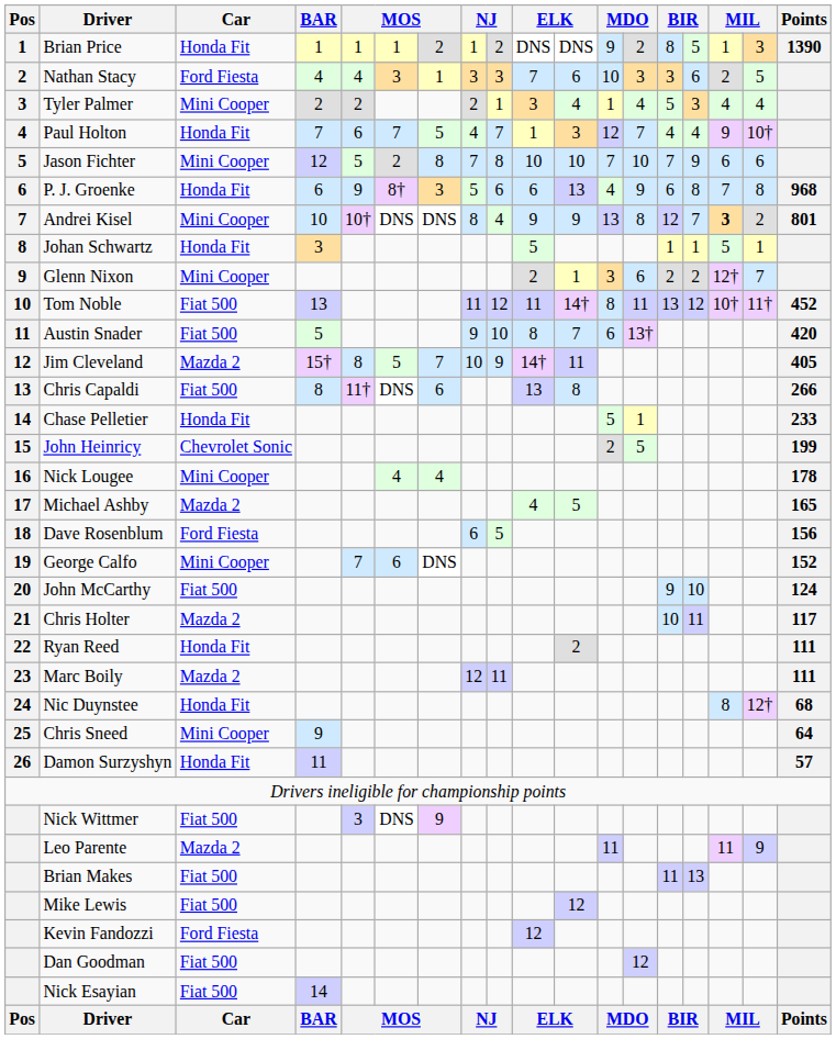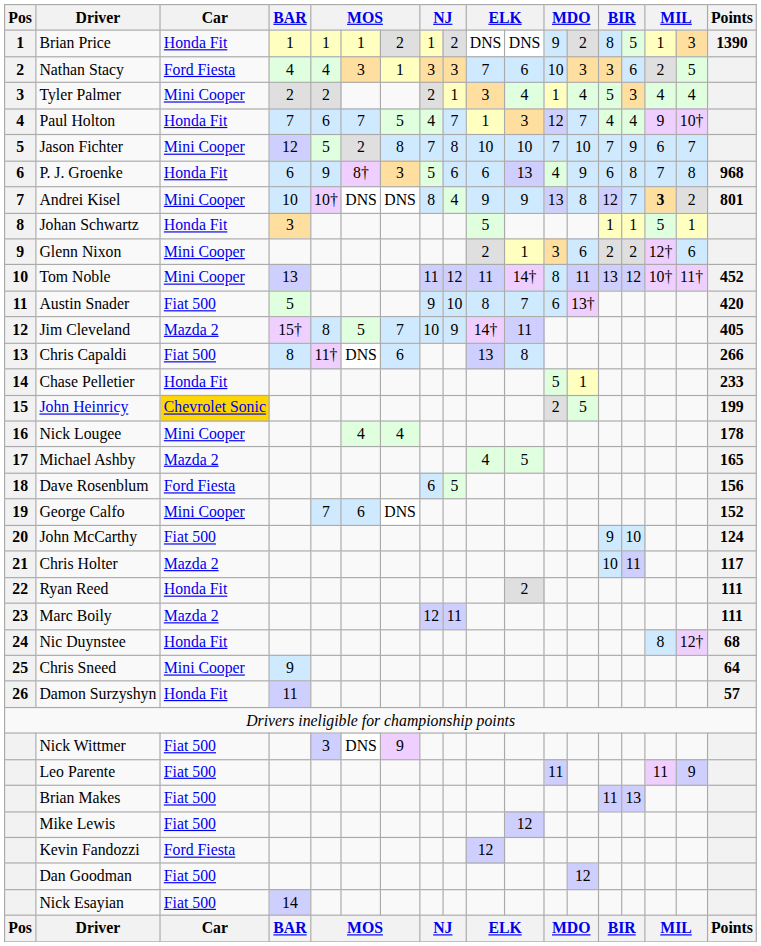Jason Fichter | column 17: 6 -> 7
Glenn Nixon | column 17: 7 -> 6
Tom Noble | Car: Fiat 500 -> Mini Cooper
John Heinricy | Car: no background -> gold background
Leo Parente | Car: Mazda 2 -> Fiat 500
